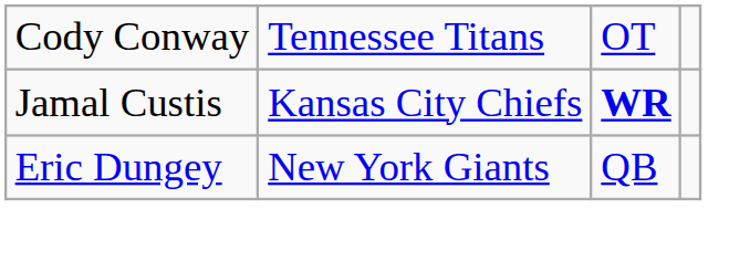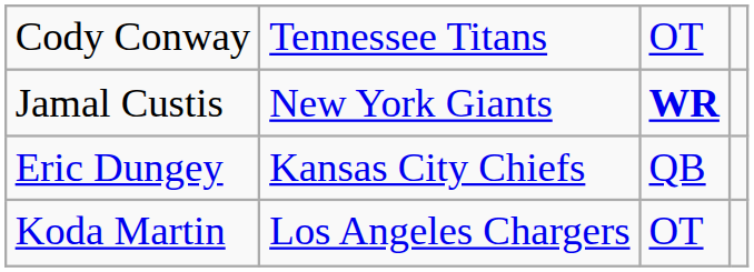Jamal Custis | column 2: Kansas City Chiefs -> New York Giants
Eric Dungey | column 2: New York Giants -> Kansas City Chiefs
+ row: Koda Martin | Los Angeles Chargers | OT
